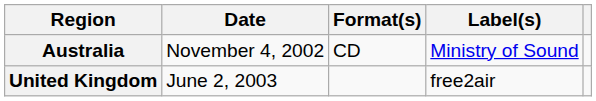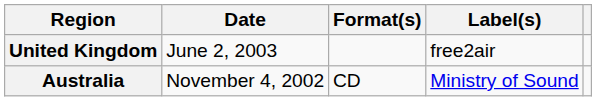rows swapped: Australia <-> United Kingdom
